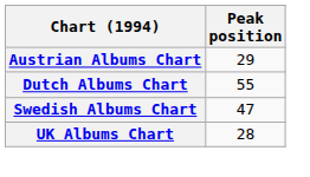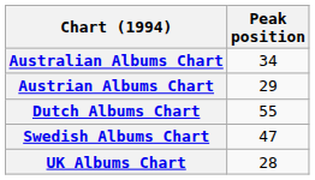+ row: Australian Albums Chart | 34
